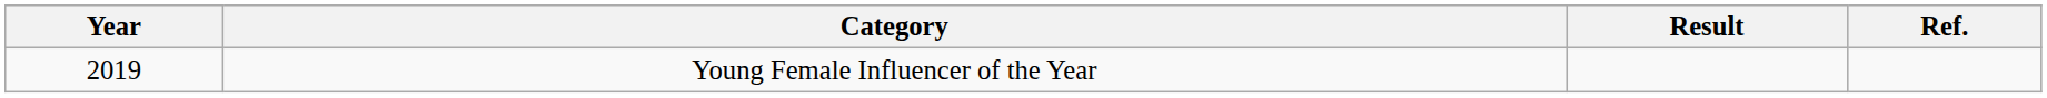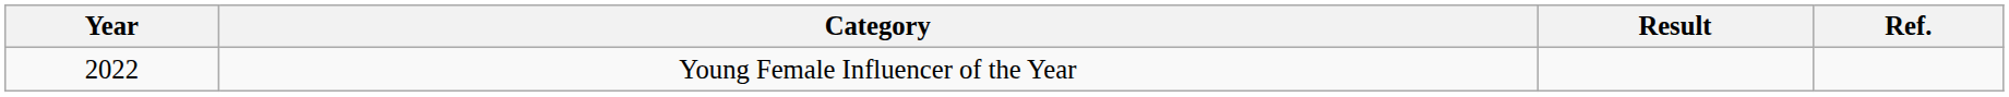Young Female Influencer of the Year | Year: 2019 -> 2022
